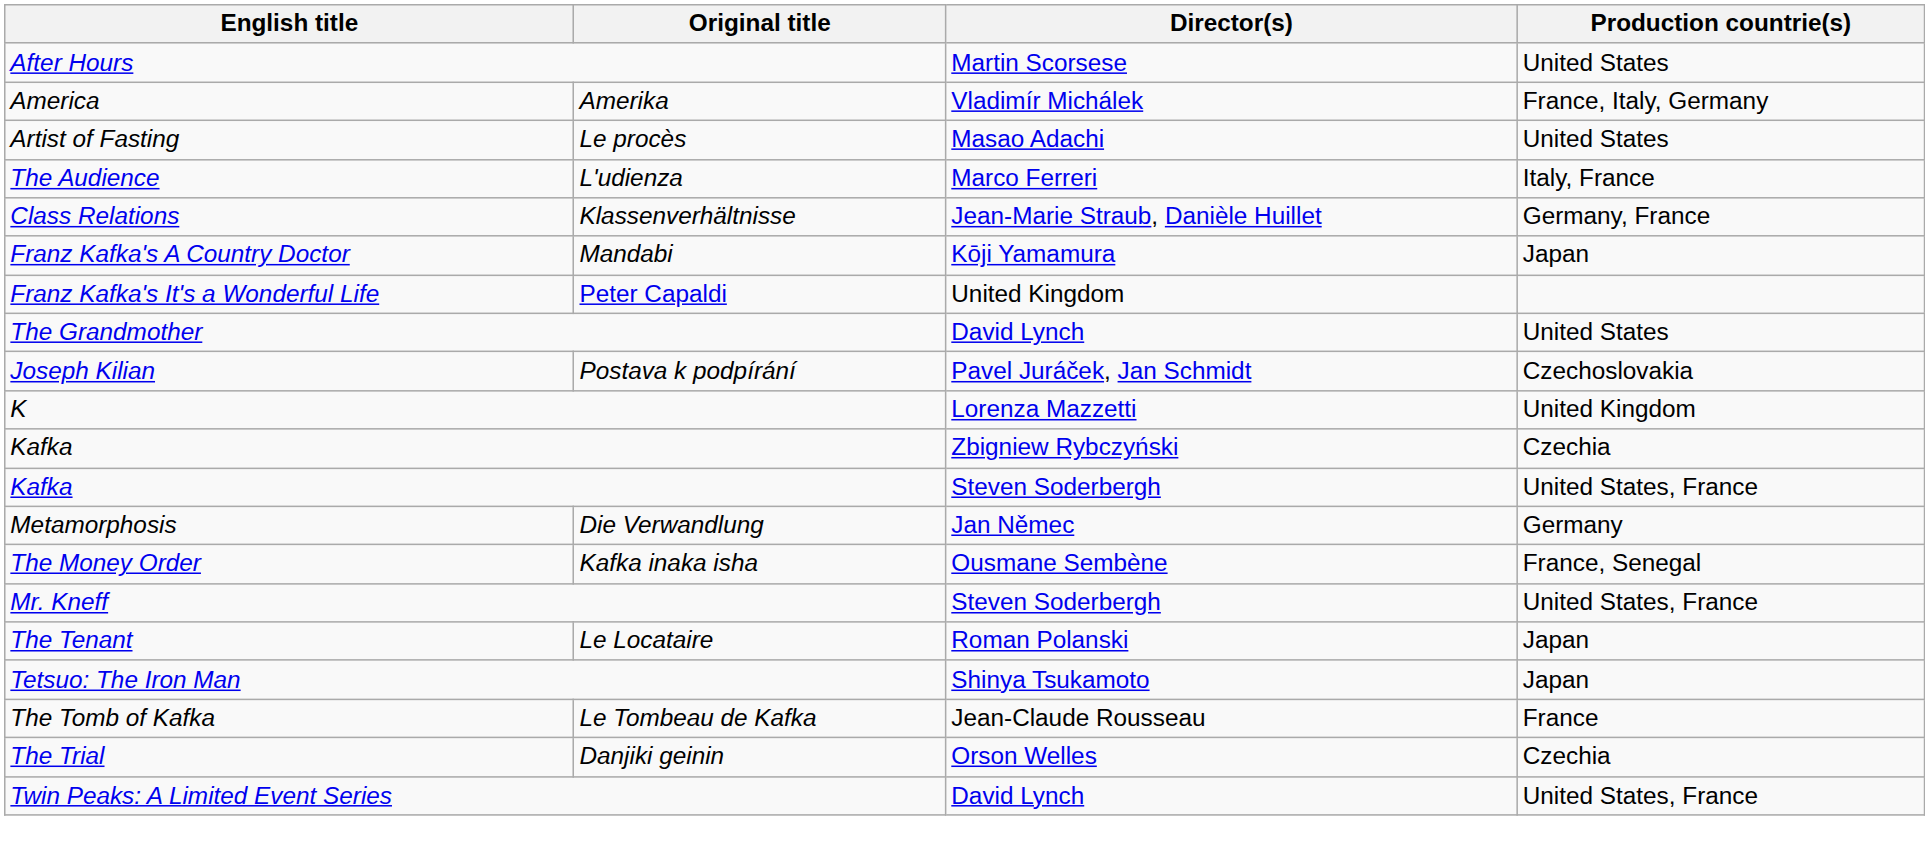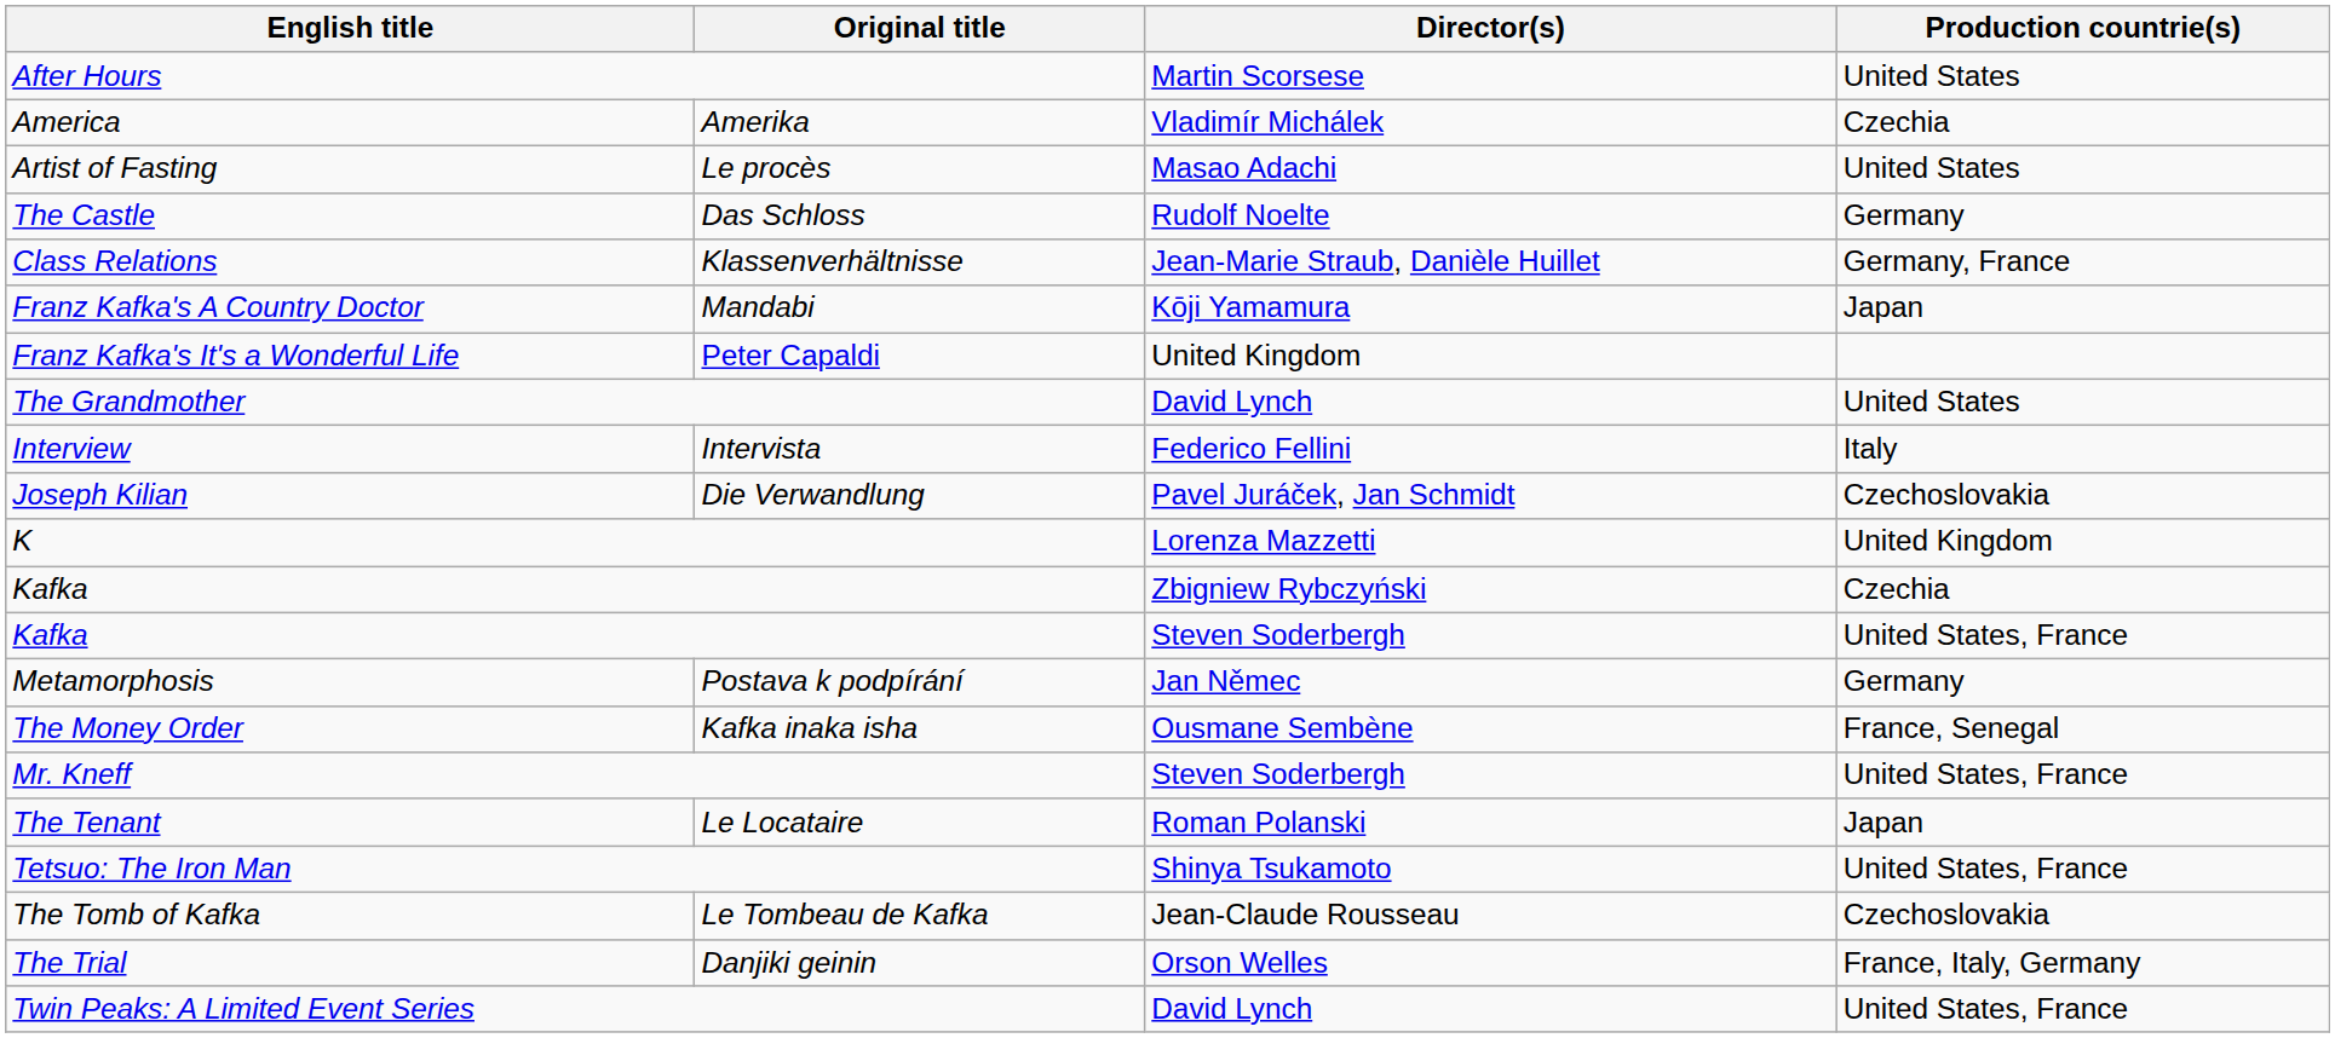America | Production countrie(s): France, Italy, Germany -> Czechia
- row: The Audience | L'udienza | Marco Ferreri | Italy, France
+ row: The Castle | Das Schloss | Rudolf Noelte | Germany
+ row: Interview | Intervista | Federico Fellini | Italy
Joseph Kilian | Original title: Postava k podpírání -> Die Verwandlung
Metamorphosis | Original title: Die Verwandlung -> Postava k podpírání
Tetsuo: The Iron Man | Production countrie(s): Japan -> United States, France
The Tomb of Kafka | Production countrie(s): France -> Czechoslovakia
The Trial | Production countrie(s): Czechia -> France, Italy, Germany
